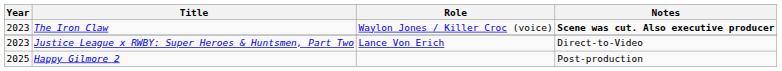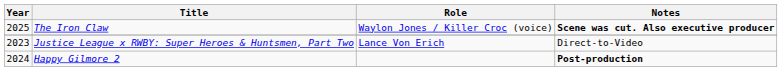The Iron Claw | Year: 2023 -> 2025
Happy Gilmore 2 | Year: 2025 -> 2024
Happy Gilmore 2 | Notes: normal -> bold
